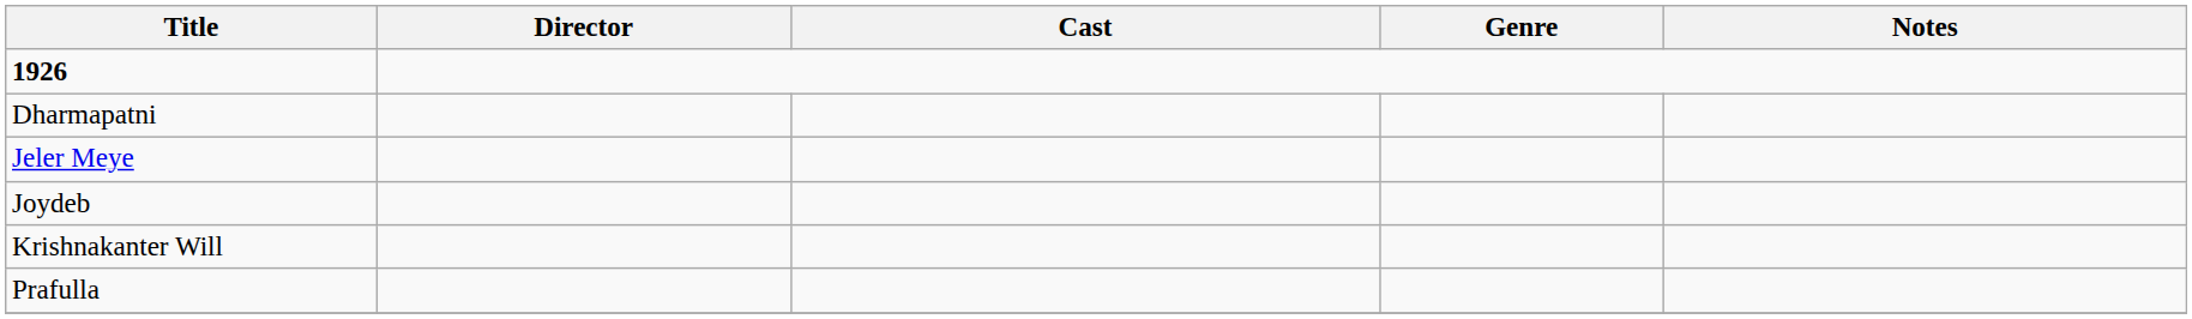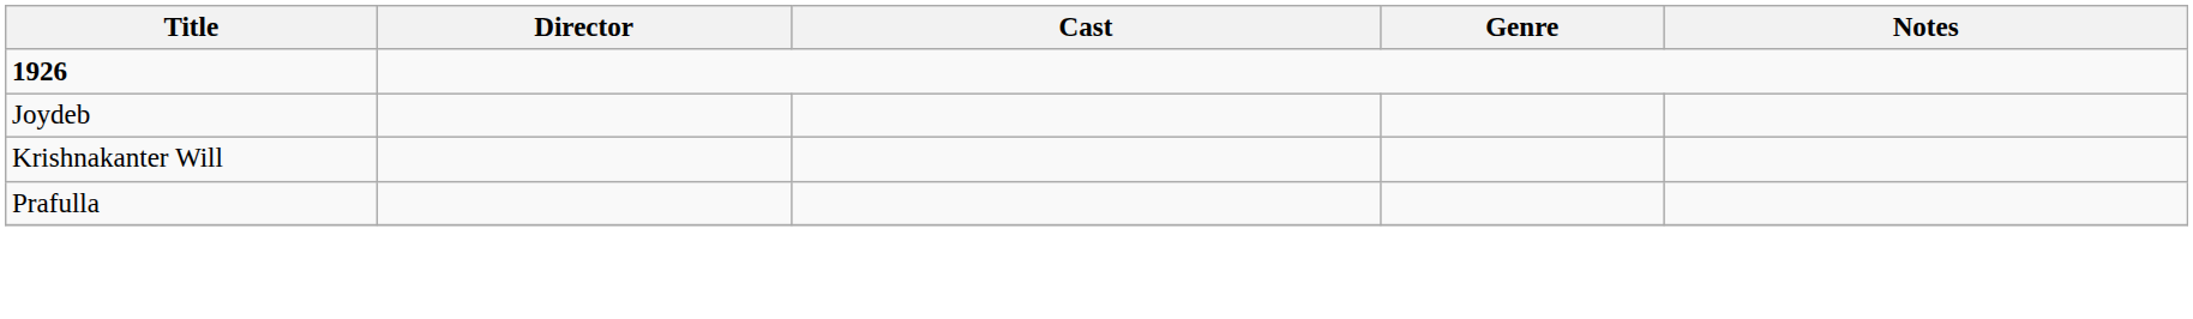- row: Dharmapatni
- row: Jeler Meye
